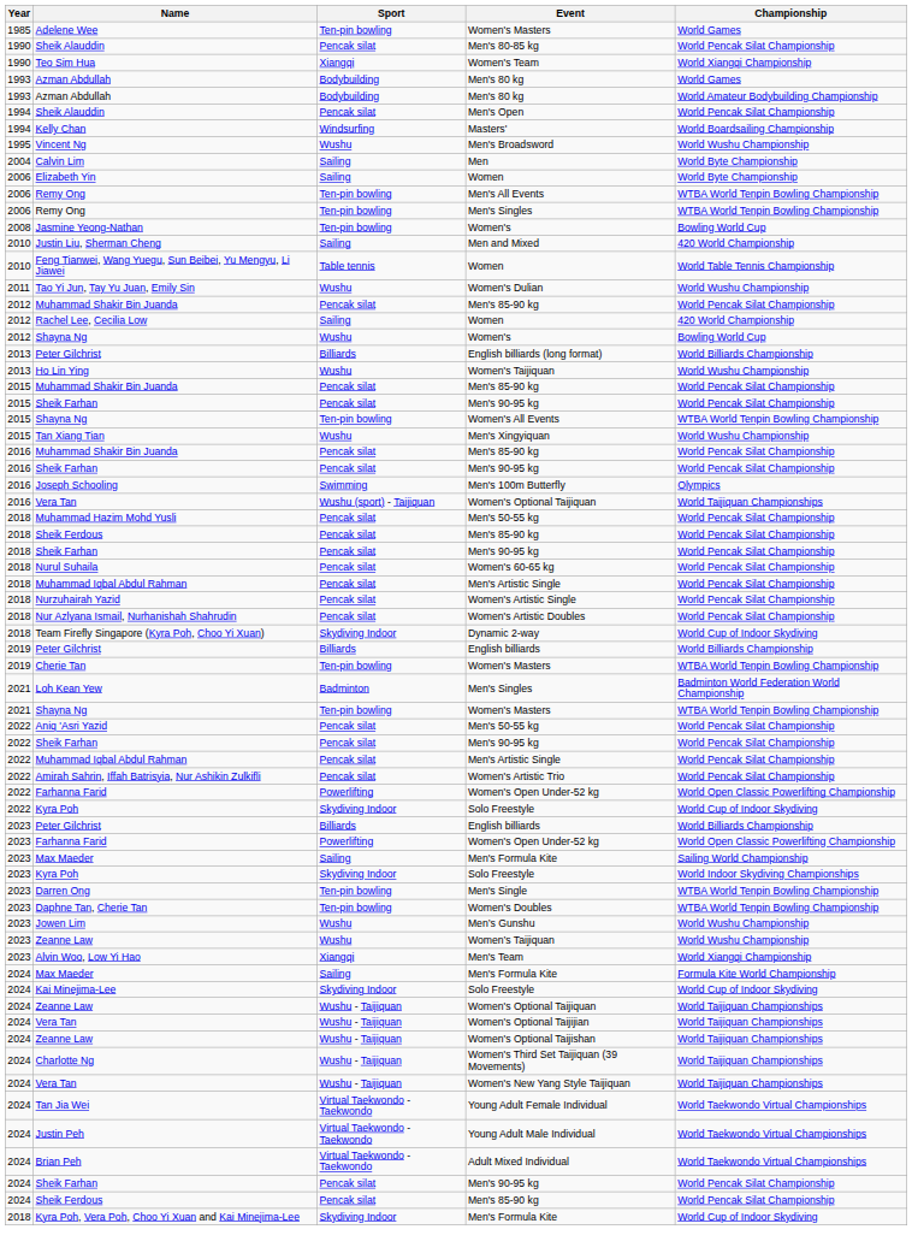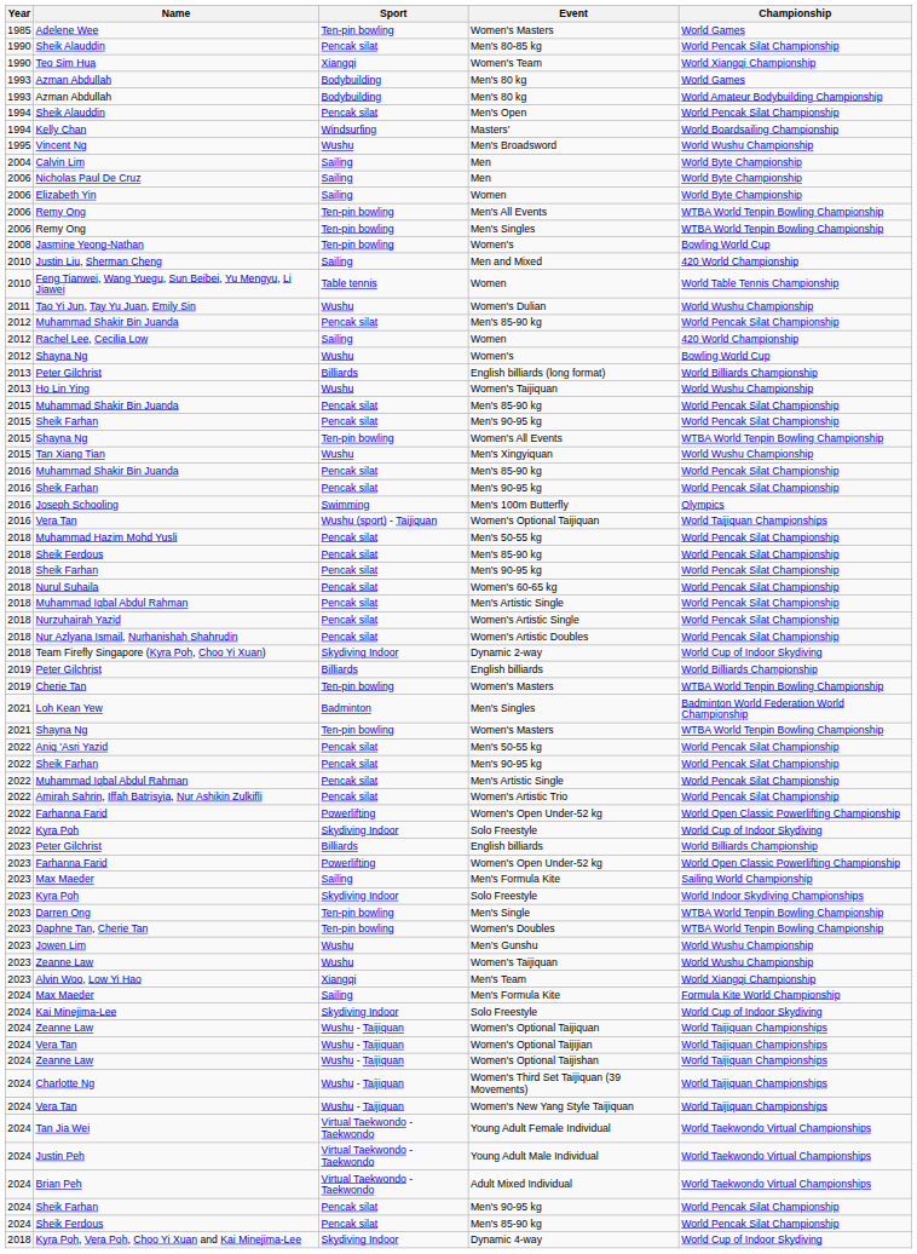+ row: 2006 | Nicholas Paul De Cruz | Sailing | Men | World Byte Championship
Kyra Poh, Vera Poh, Choo Yi Xuan and Kai Minejima-Lee | Event: Men's Formula Kite -> Dynamic 4-way
